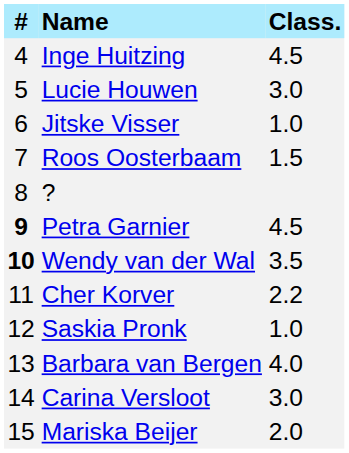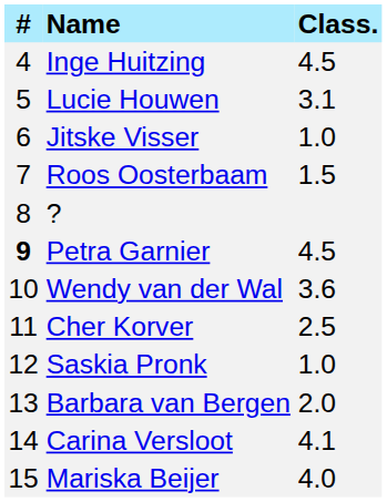Lucie Houwen | Class.: 3.0 -> 3.1
Wendy van der Wal | #: bold -> normal
Wendy van der Wal | Class.: 3.5 -> 3.6
Cher Korver | Class.: 2.2 -> 2.5
Barbara van Bergen | Class.: 4.0 -> 2.0
Carina Versloot | Class.: 3.0 -> 4.1
Mariska Beijer | Class.: 2.0 -> 4.0
